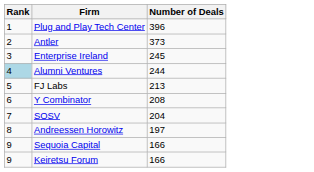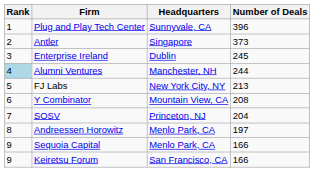+ column: Headquarters | Sunnyvale, CA | Singapore | Dublin | Manchester, NH | New York City, NY | Mountain View, CA | Princeton, NJ | Menlo Park, CA | Menlo Park, CA | San Francisco, CA
